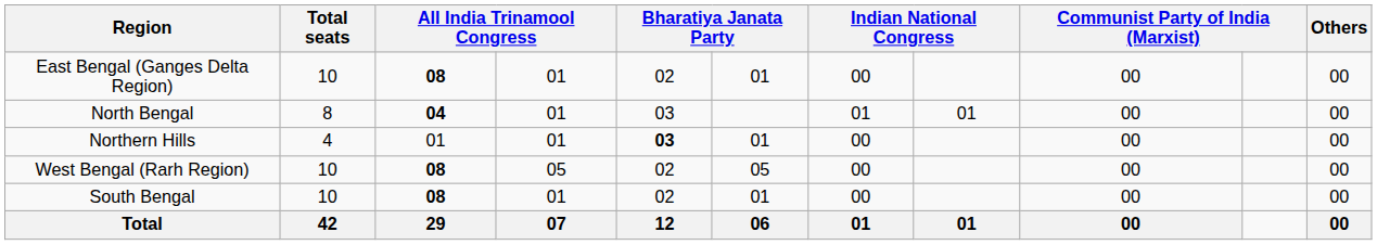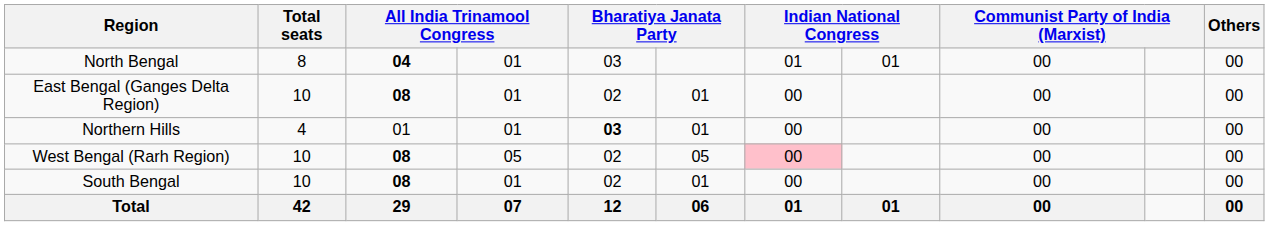rows swapped: East Bengal (Ganges Delta Region) <-> North Bengal
West Bengal (Rarh Region) | column 7: no background -> pink background
